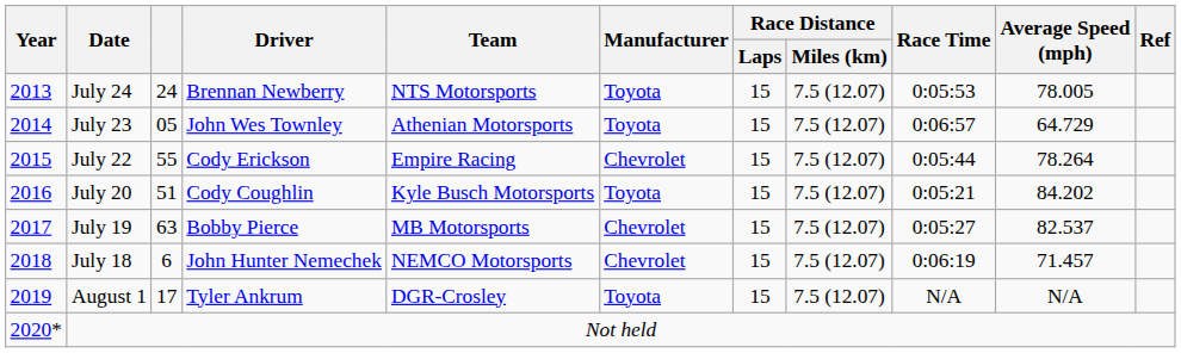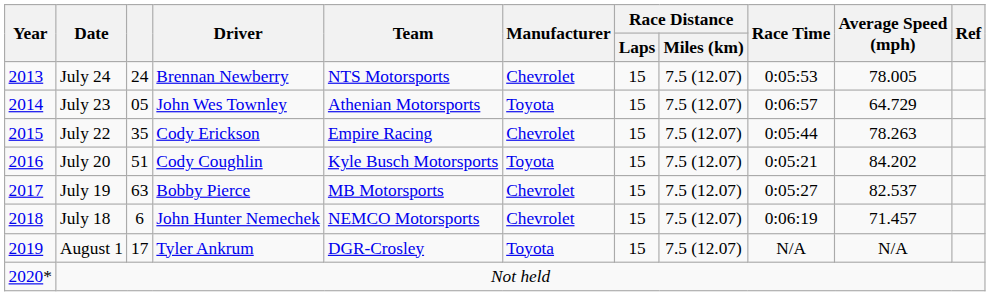July 24 | Manufacturer: Toyota -> Chevrolet
July 22 | column 3: 55 -> 35
July 22 | Average Speed (mph): 78.264 -> 78.263
